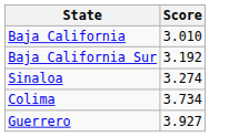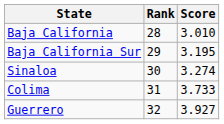+ column: Rank | 28 | 29 | 30 | 31 | 32
Baja California Sur | Score: 3.192 -> 3.195
Colima | Score: 3.734 -> 3.733
